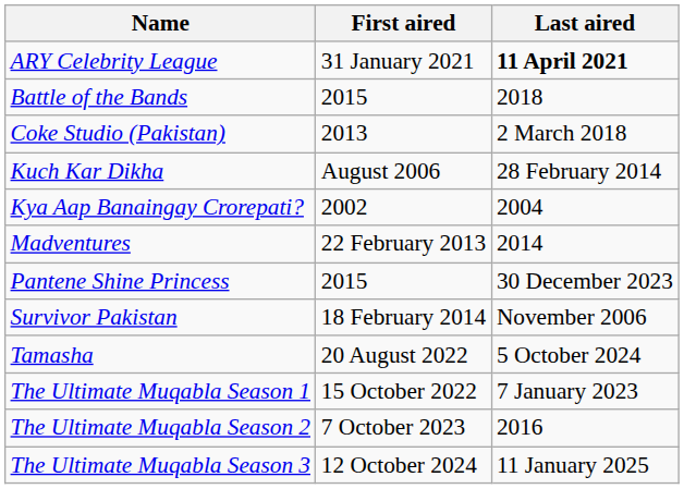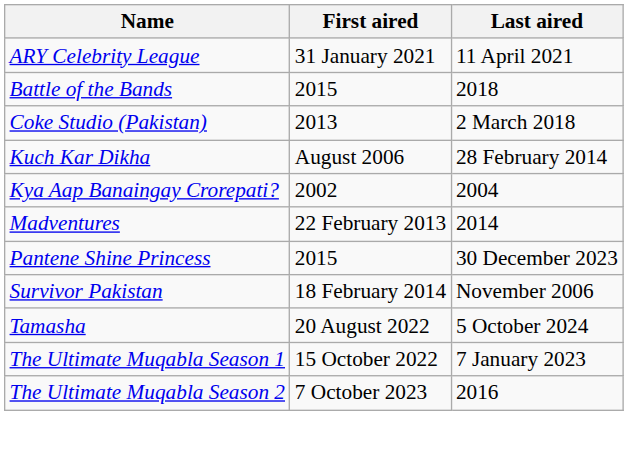ARY Celebrity League | Last aired: bold -> normal
- row: The Ultimate Muqabla Season 3 | 12 October 2024 | 11 January 2025
